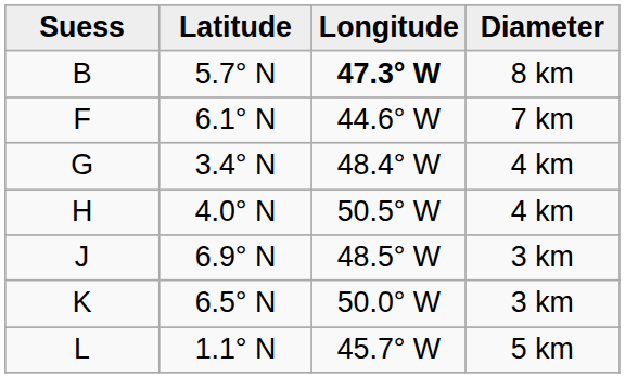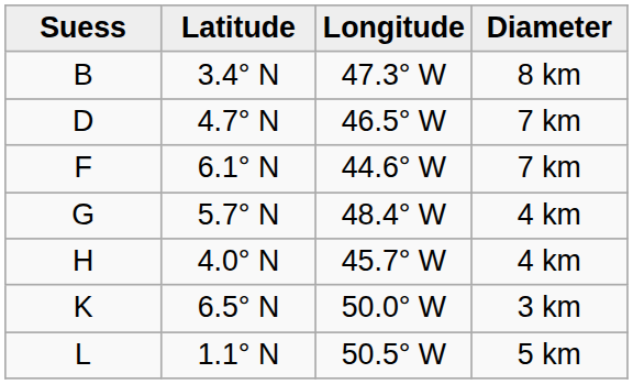B | Latitude: 5.7° N -> 3.4° N
B | Longitude: bold -> normal
+ row: D | 4.7° N | 46.5° W | 7 km
G | Latitude: 3.4° N -> 5.7° N
H | Longitude: 50.5° W -> 45.7° W
- row: J | 6.9° N | 48.5° W | 3 km
L | Longitude: 45.7° W -> 50.5° W
